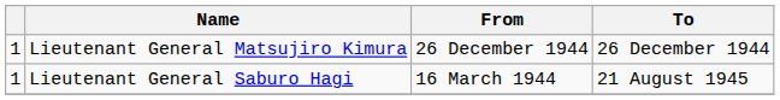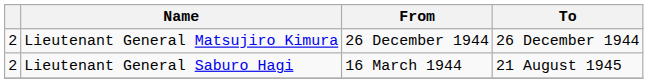Lieutenant General Matsujiro Kimura | column 1: 1 -> 2
Lieutenant General Saburo Hagi | column 1: 1 -> 2
